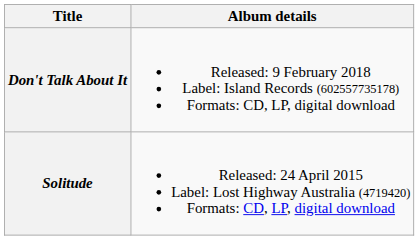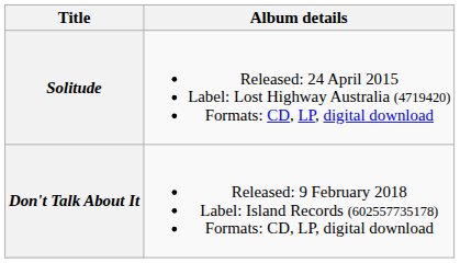rows swapped: Solitude <-> Don't Talk About It
